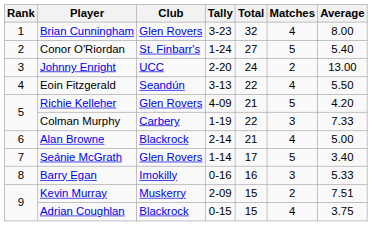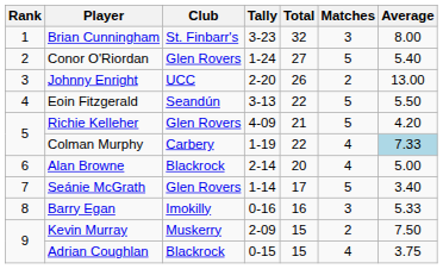Brian Cunningham | Club: Glen Rovers -> St. Finbarr's
Brian Cunningham | Matches: 4 -> 3
Conor O'Riordan | Club: St. Finbarr's -> Glen Rovers
Johnny Enright | Total: 24 -> 26
Eoin Fitzgerald | Matches: 4 -> 5
Colman Murphy | Matches: 3 -> 4
Colman Murphy | Average: no background -> lightblue background
Alan Browne | Total: 21 -> 20
Kevin Murray | Average: 7.51 -> 7.50
